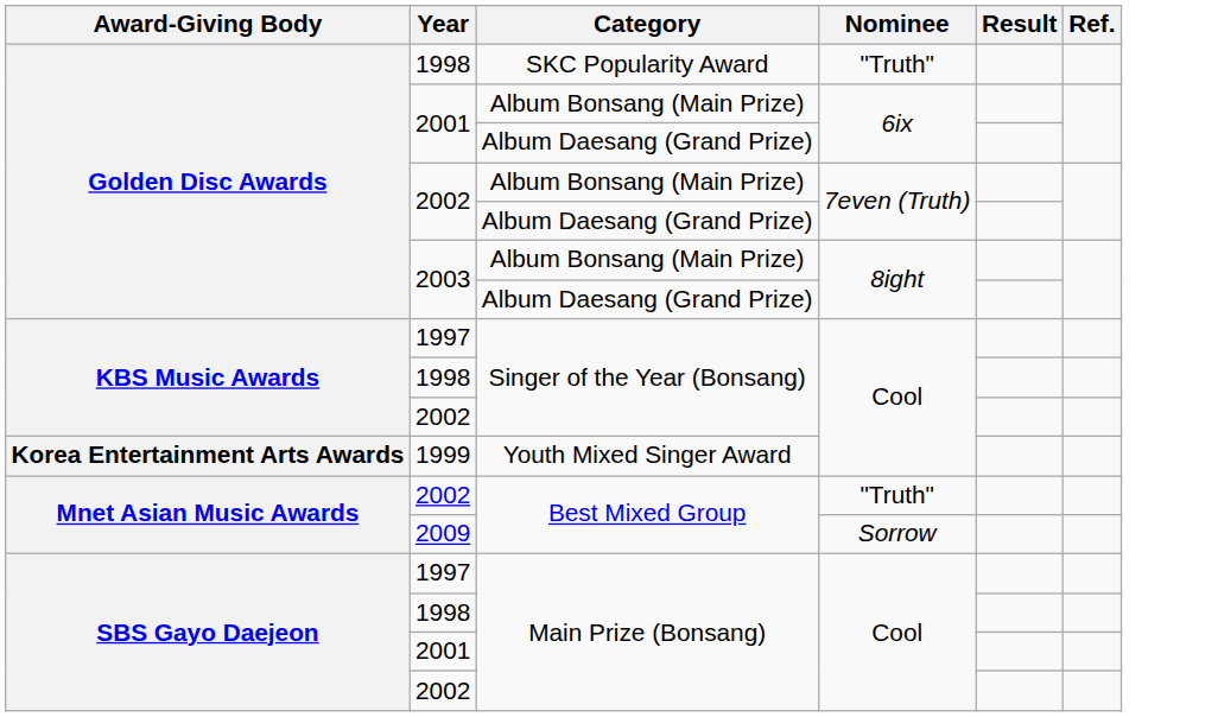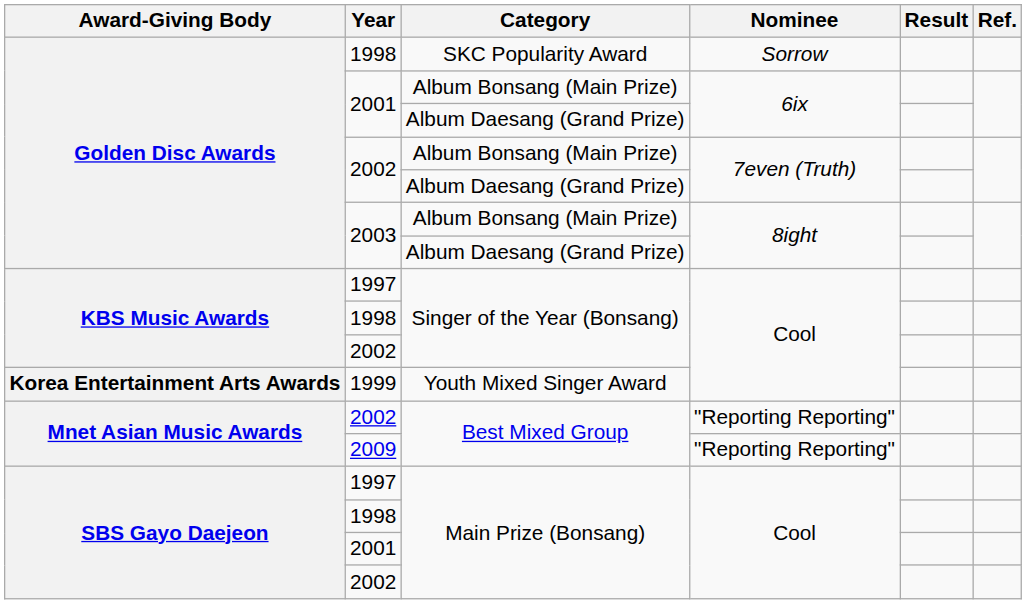1998 / SKC Popularity Award | Nominee: "Truth" -> Sorrow
2002 / Best Mixed Group | Nominee: "Truth" -> "Reporting Reporting"
2009 | Nominee: Sorrow -> "Reporting Reporting"
